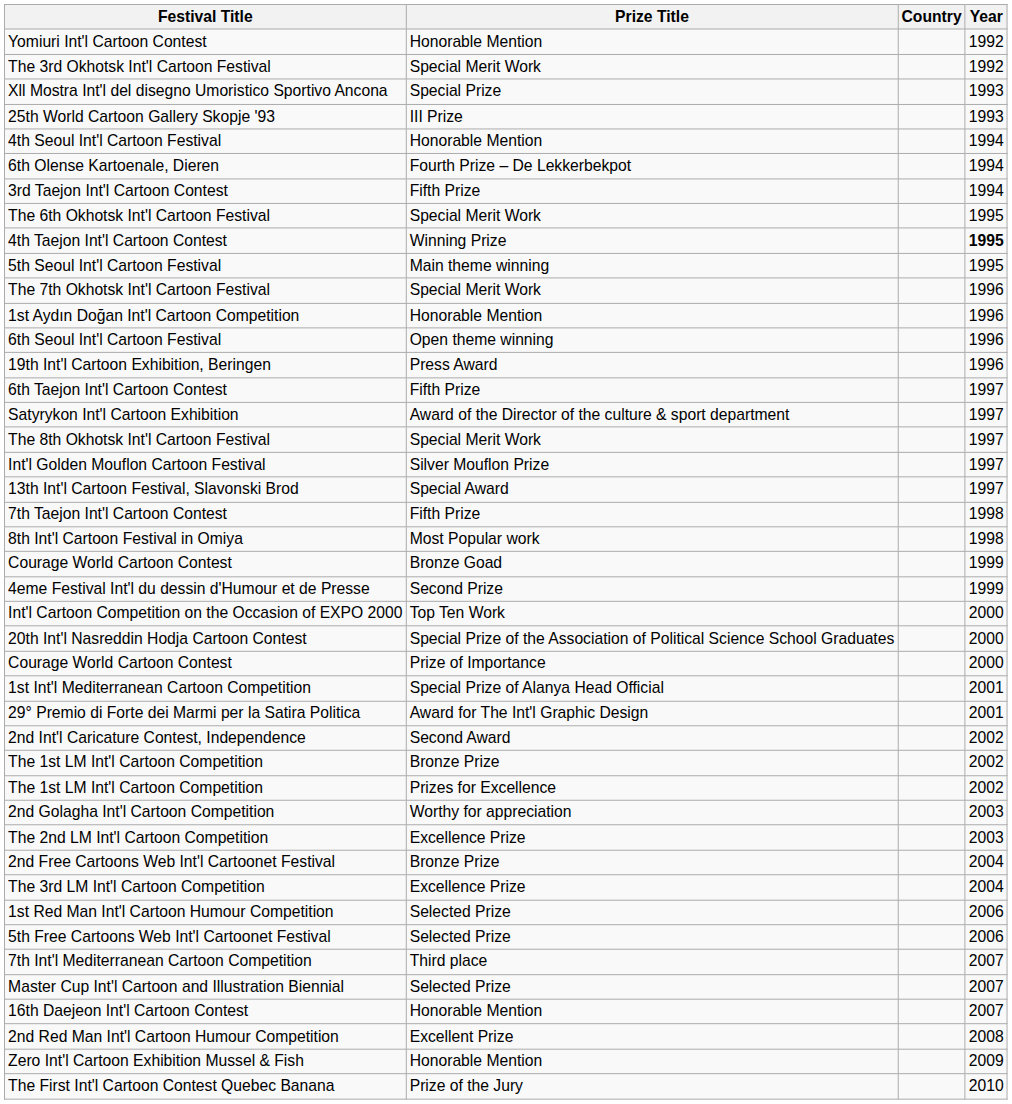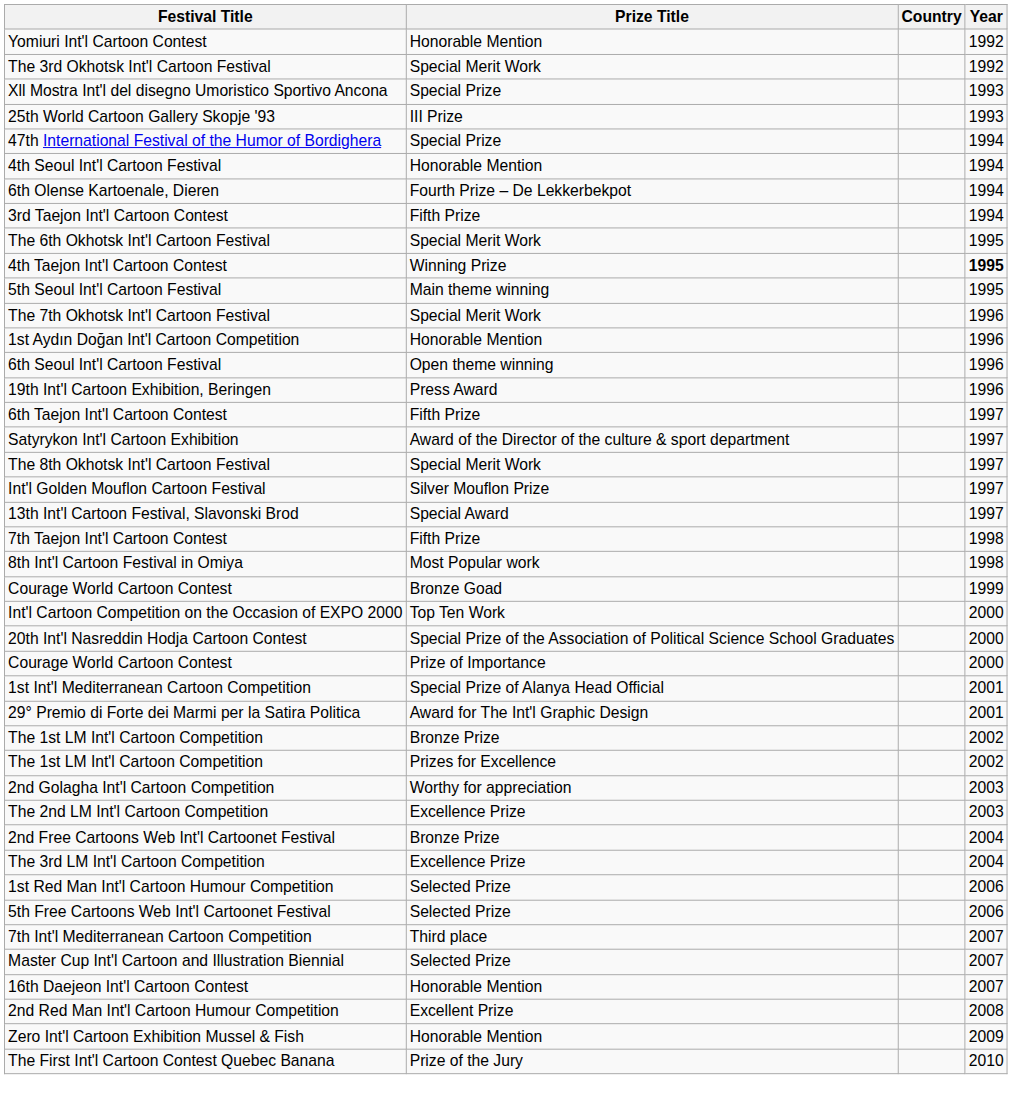+ row: 47th International Festival of the Humor of Bordighera | Special Prize | 1994
- row: 4eme Festival Int'l du dessin d'Humour et de Presse | Second Prize | 1999
- row: 2nd Int'l Caricature Contest, Independence | Second Award | 2002
